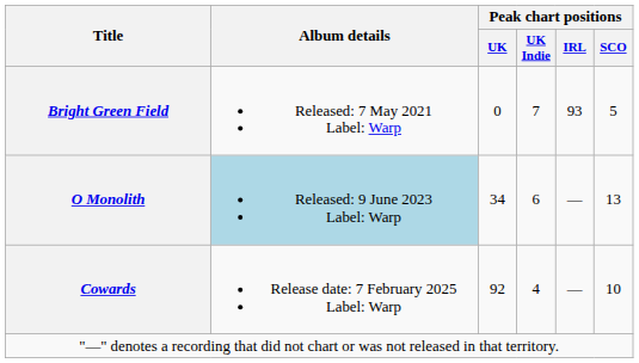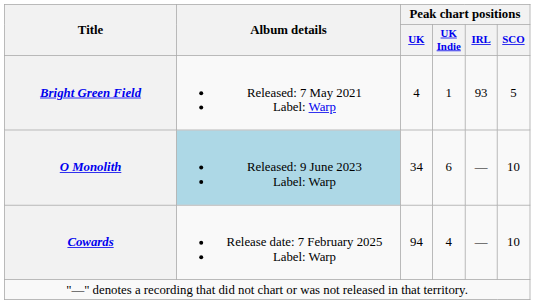Bright Green Field | Peak chart positions / UK: 0 -> 4
Bright Green Field | Peak chart positions / UK Indie: 7 -> 1
O Monolith | Peak chart positions / SCO: 13 -> 10
Cowards | Peak chart positions / UK: 92 -> 94
